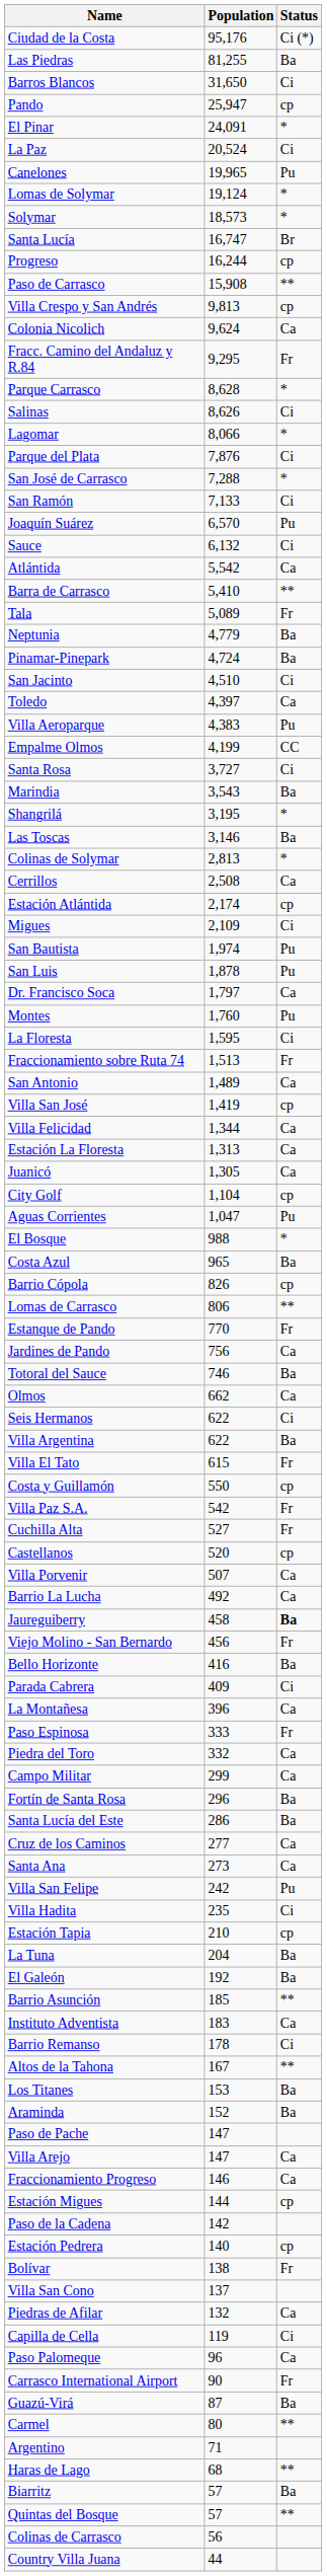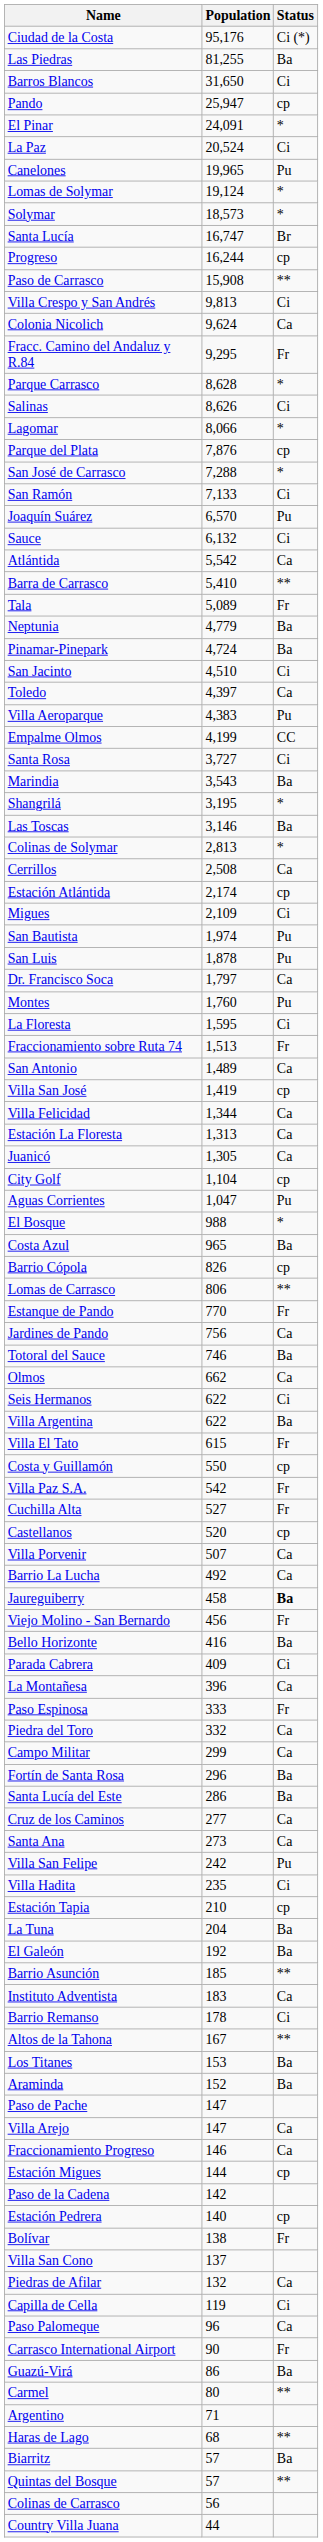Villa Crespo y San Andrés | Status: cp -> Ci
Parque del Plata | Status: Ci -> cp
Guazú-Virá | Population: 87 -> 86
